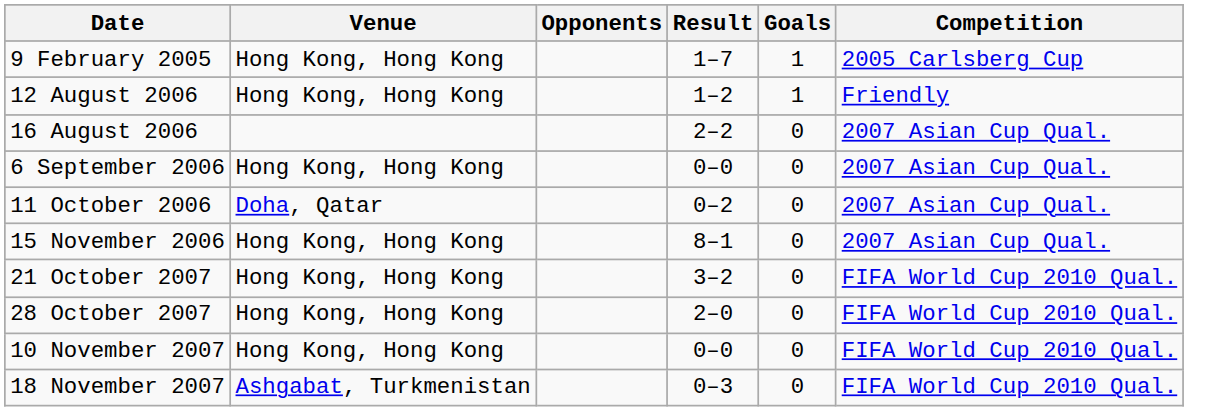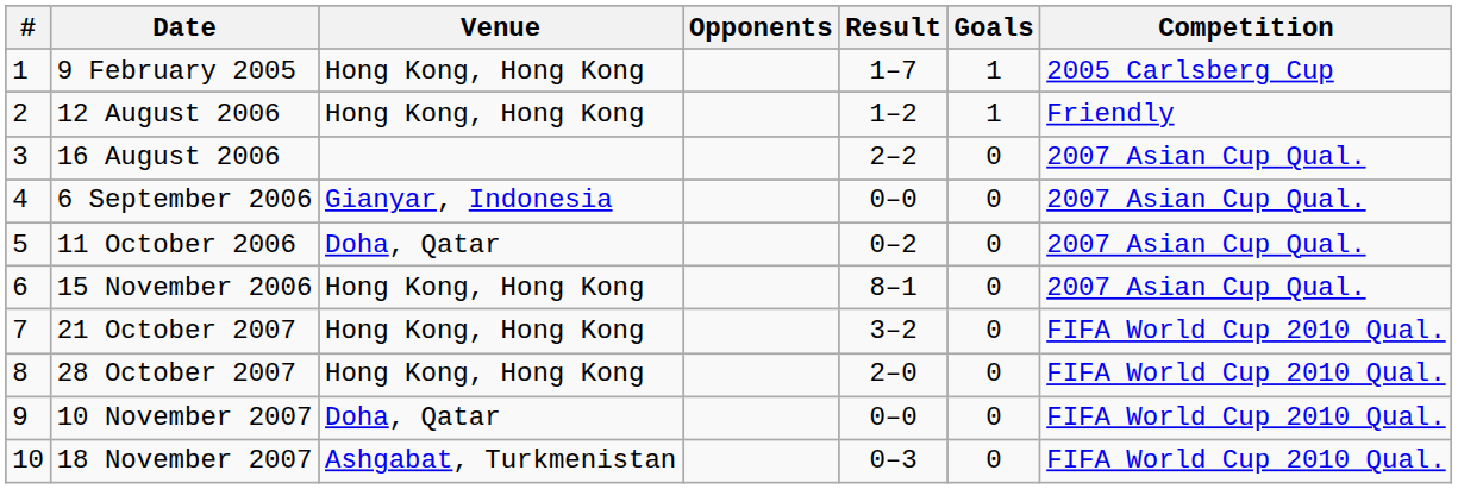+ column: # | 1 | 2 | 3 | 4 | 5 | 6 | 7 | 8 | 9 | 10
6 September 2006 | Venue: Hong Kong, Hong Kong -> Gianyar, Indonesia
10 November 2007 | Venue: Hong Kong, Hong Kong -> Doha, Qatar
